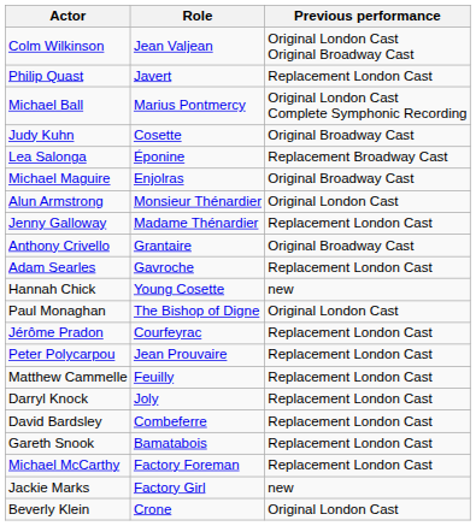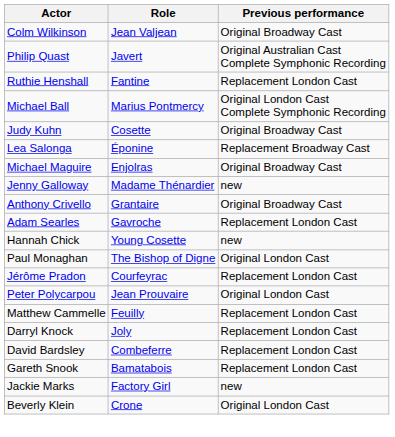Colm Wilkinson | Previous performance: Original London Cast Original Broadway Cast -> Original Broadway Cast
Philip Quast | Previous performance: Replacement London Cast -> Original Australian Cast Complete Symphonic Recording
+ row: Ruthie Henshall | Fantine | Replacement London Cast
- row: Alun Armstrong | Monsieur Thénardier | Original London Cast
Jenny Galloway | Previous performance: Replacement London Cast -> new
Peter Polycarpou | Previous performance: Replacement London Cast -> Original London Cast
- row: Michael McCarthy | Factory Foreman | Replacement London Cast
